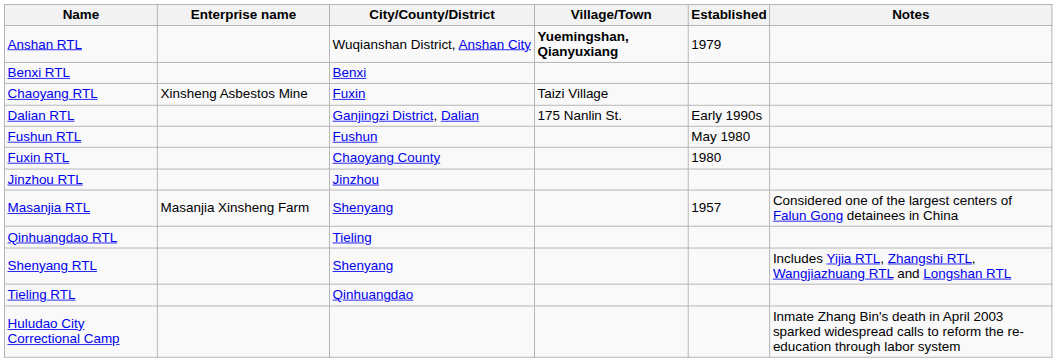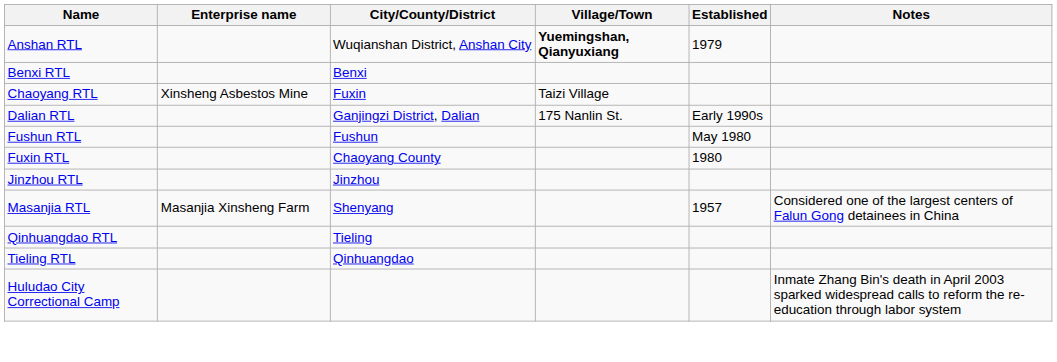- row: Shenyang RTL | Shenyang | Includes Yijia RTL, Zhangshi RTL, Wangjiazhuang RTL and Longshan RTL
